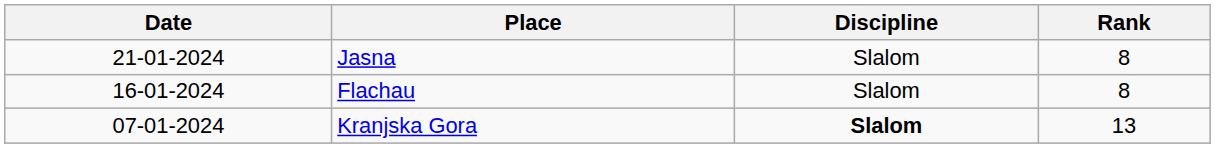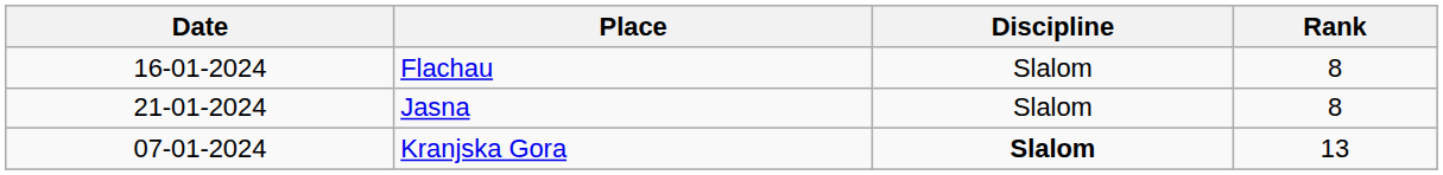rows swapped: Jasna <-> Flachau
